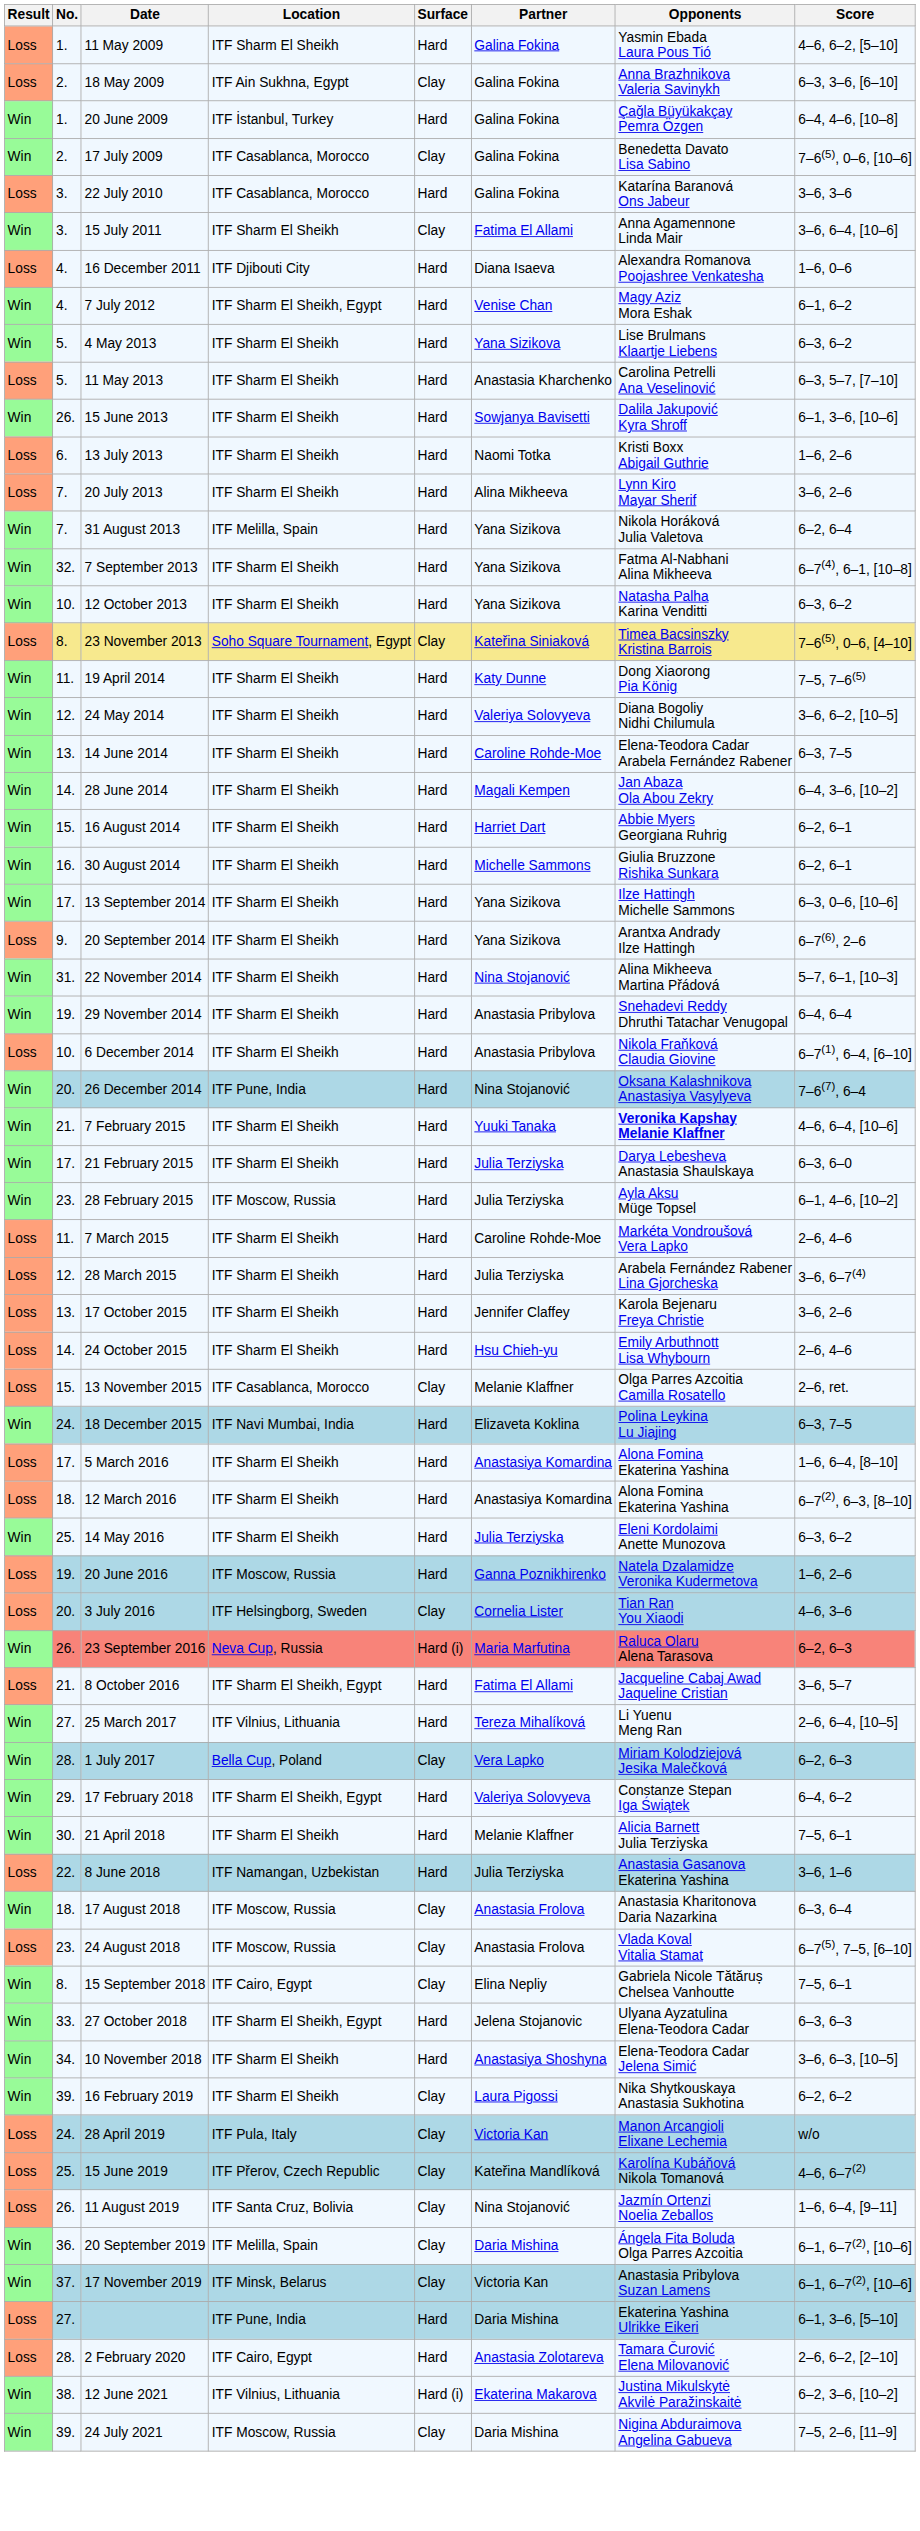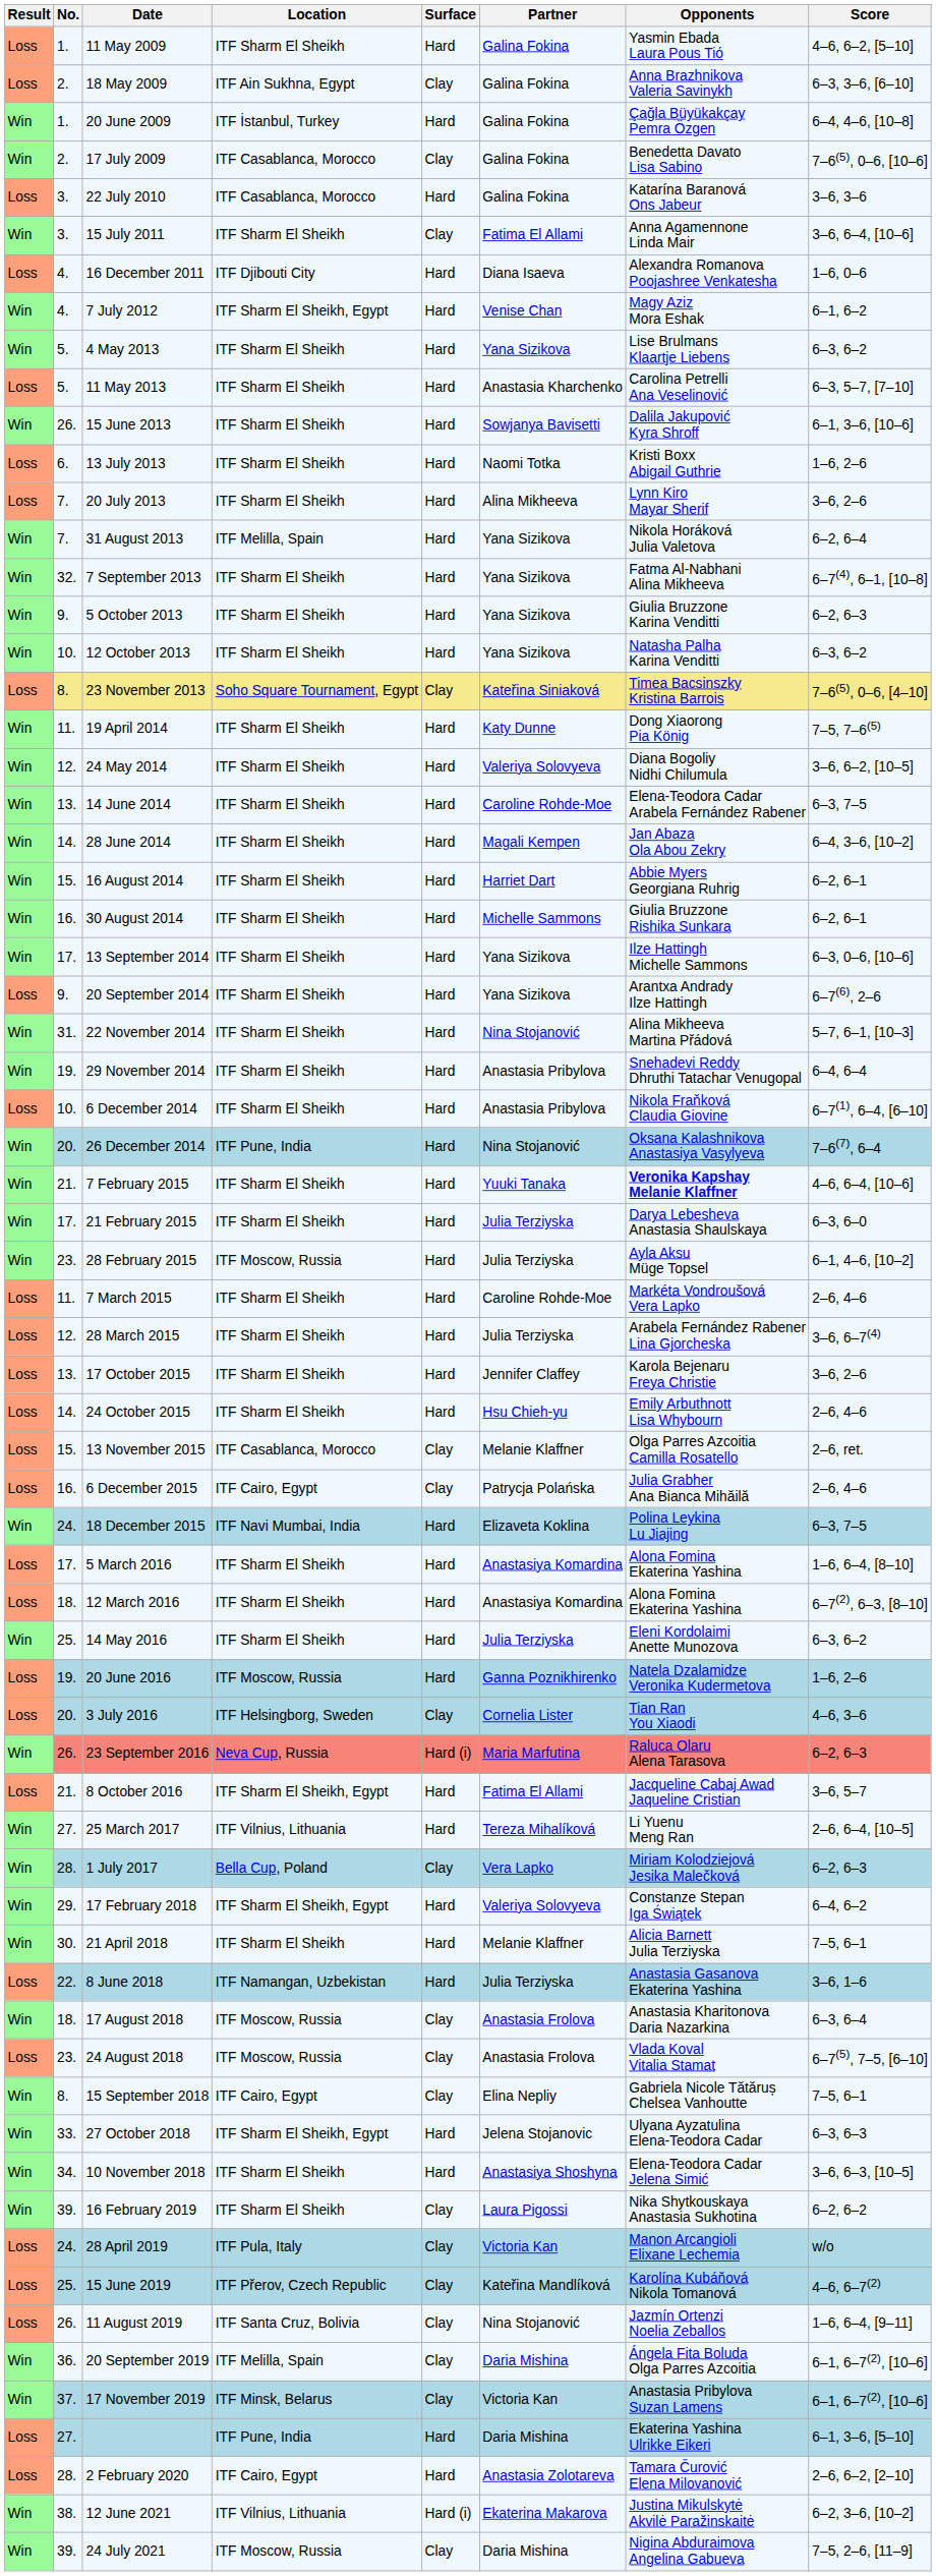+ row: Win | 9. | 5 October 2013 | ITF Sharm El Sheikh | Hard | Yana Sizikova | Giulia Bruzzone Karina Venditti | 6–2, 6–3
+ row: Loss | 16. | 6 December 2015 | ITF Cairo, Egypt | Clay | Patrycja Polańska | Julia Grabher Ana Bianca Mihăilă | 2–6, 4–6
